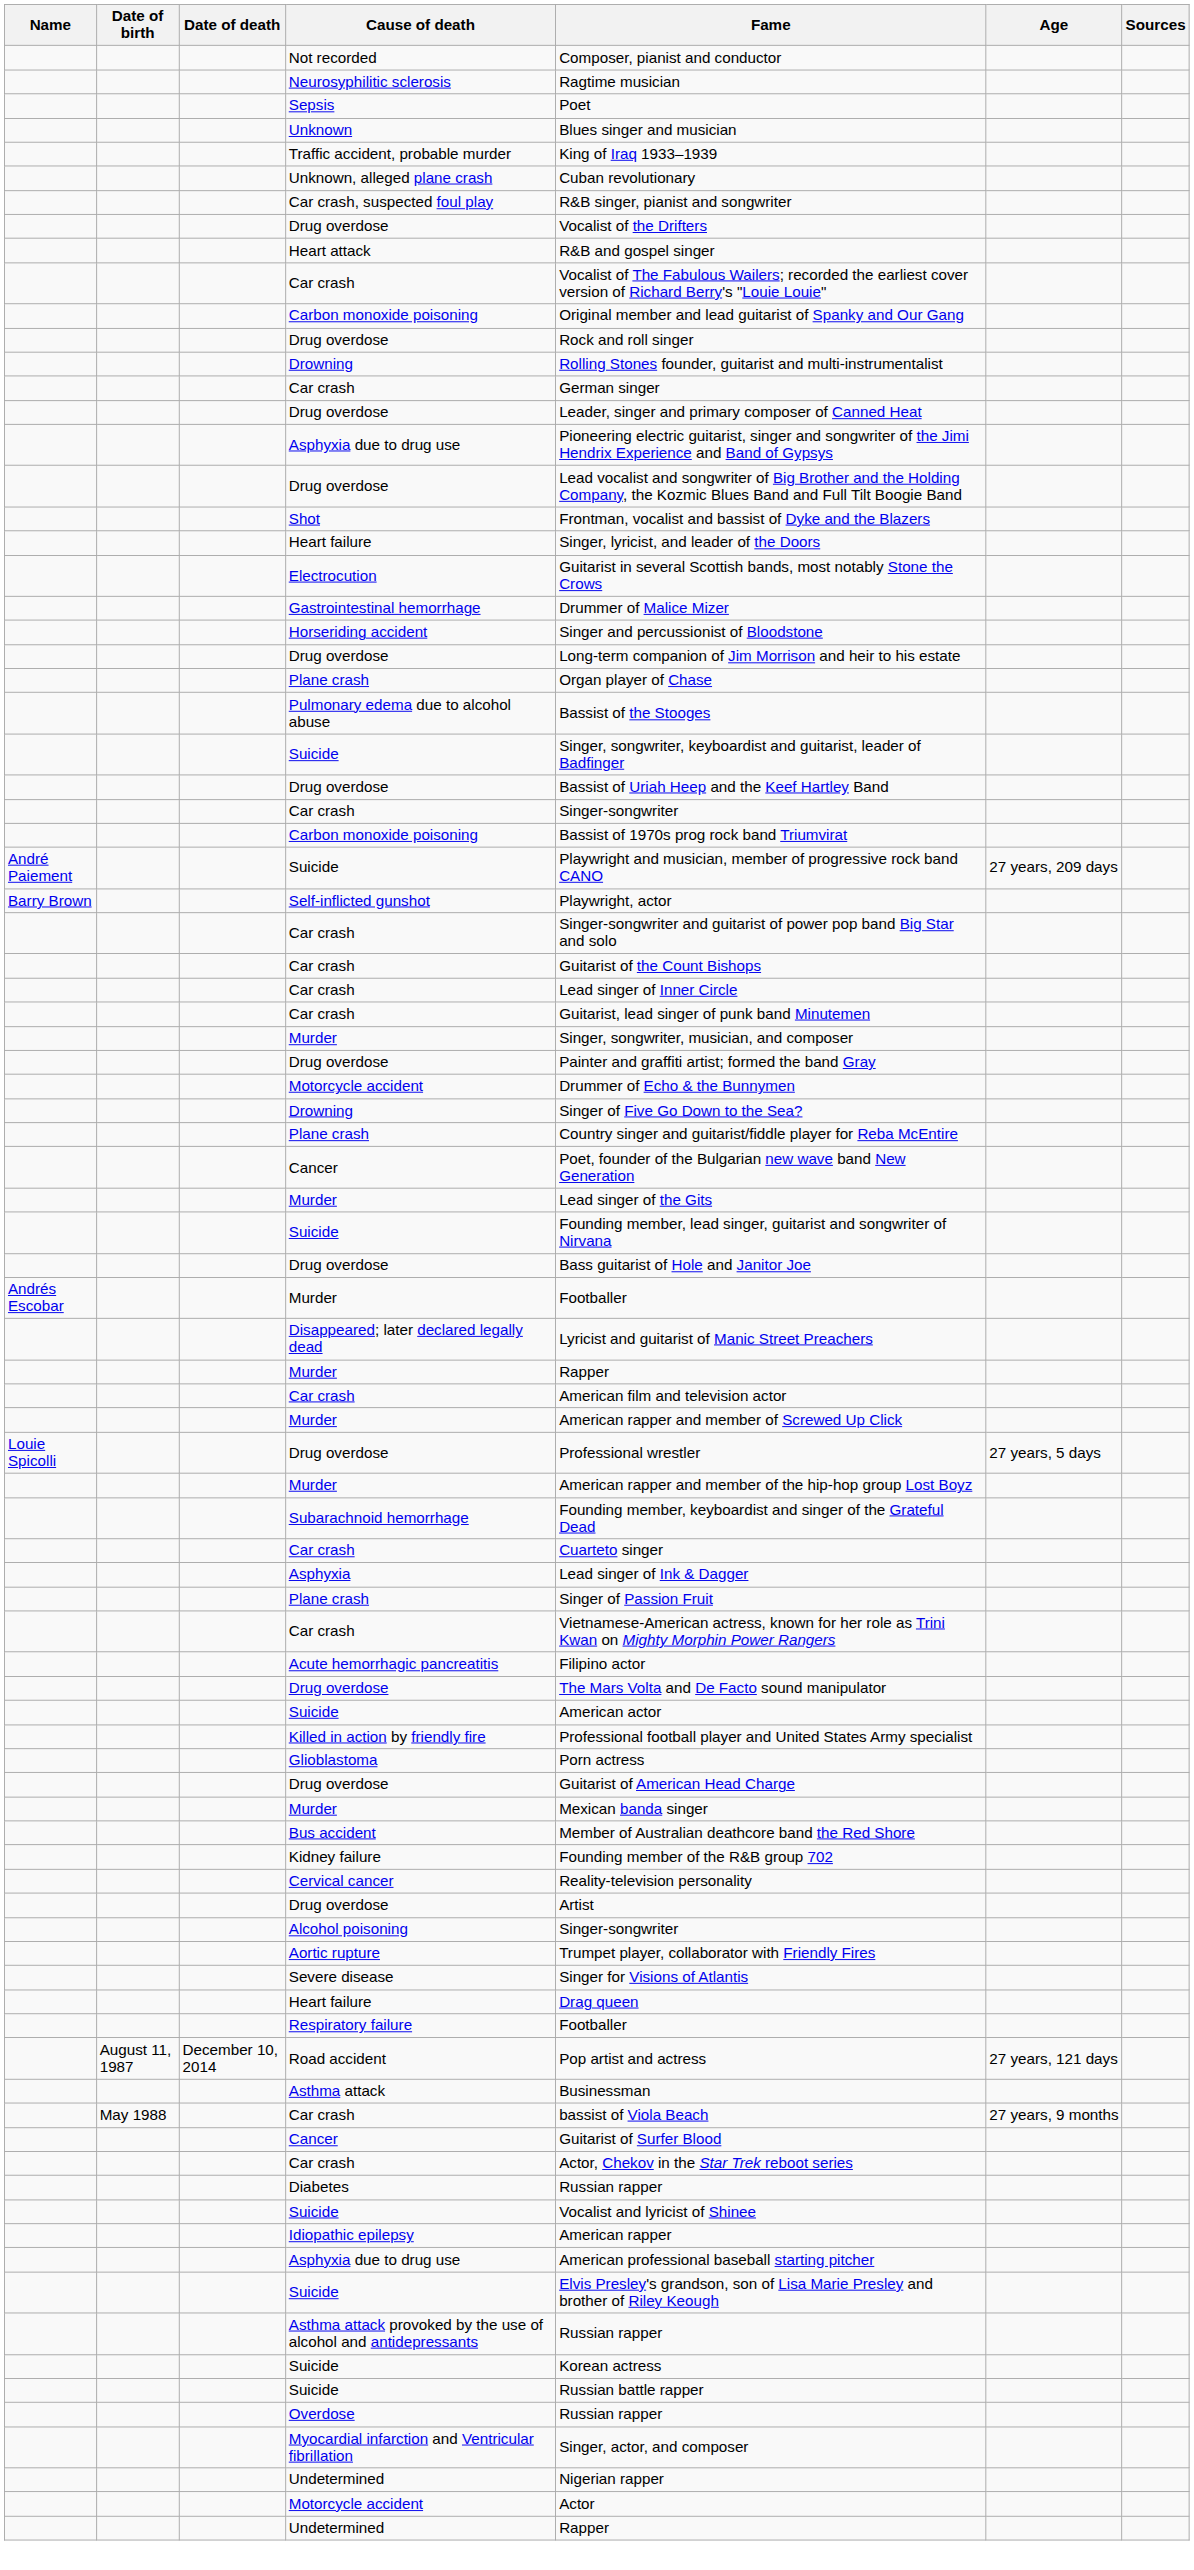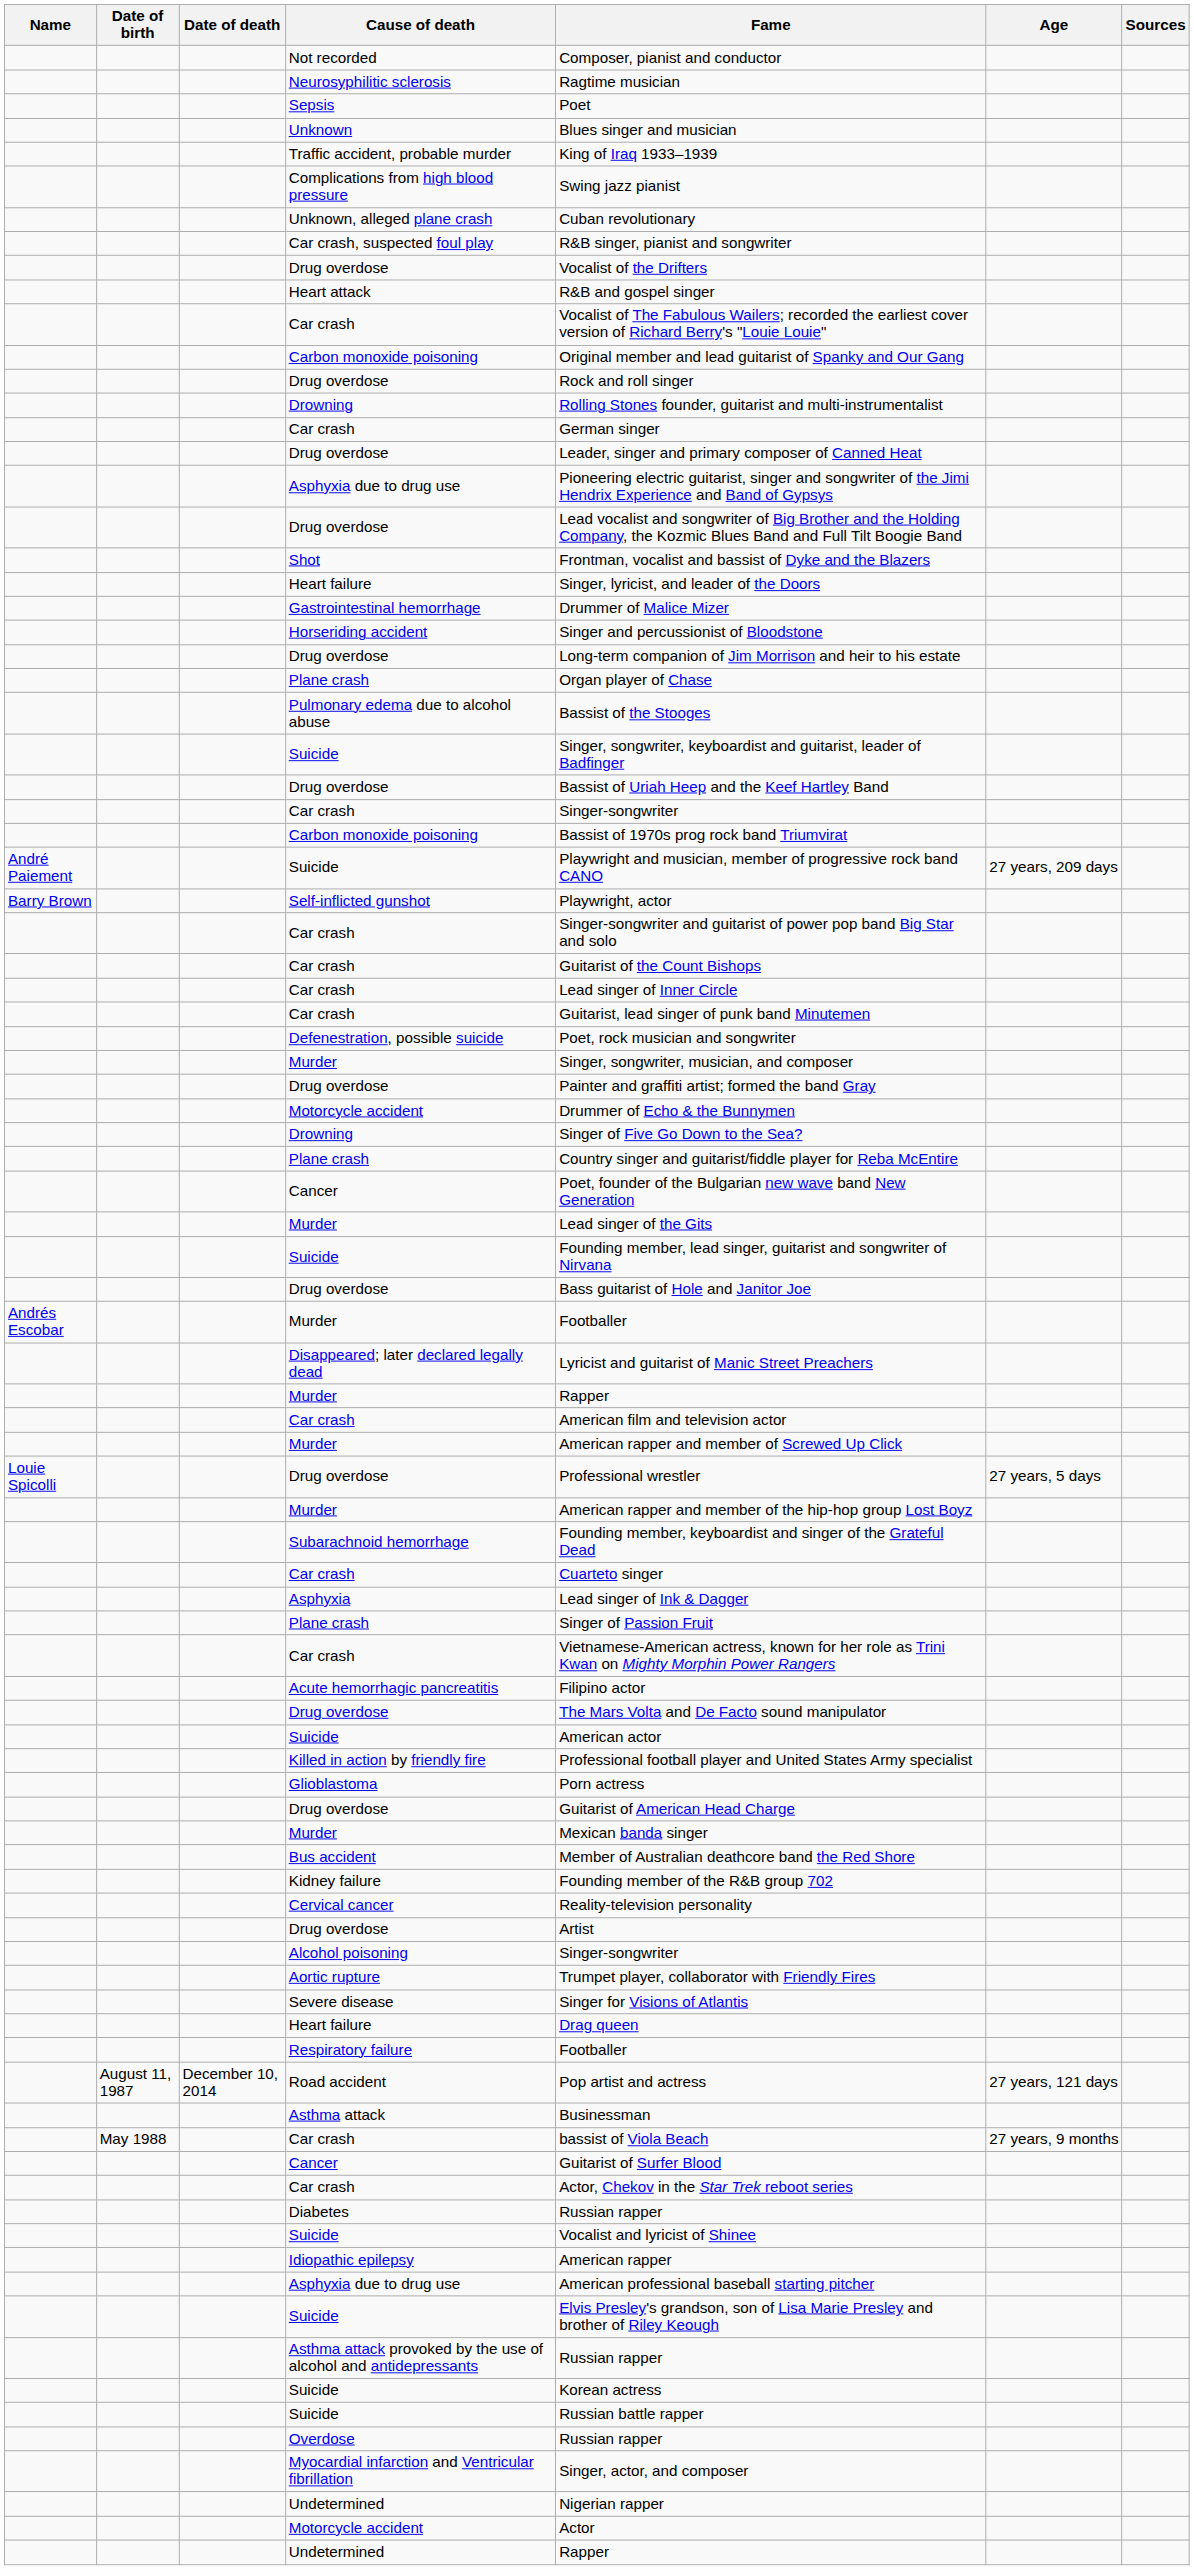+ row: Complications from high blood pressure | Swing jazz pianist
- row: Electrocution | Guitarist in several Scottish bands, most notably Stone the Crows
+ row: Defenestration, possible suicide | Poet, rock musician and songwriter
